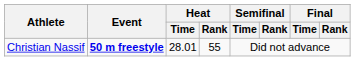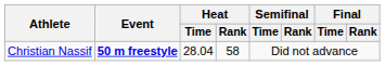Christian Nassif | Heat / Time: 28.01 -> 28.04
Christian Nassif | Heat / Rank: 55 -> 58
